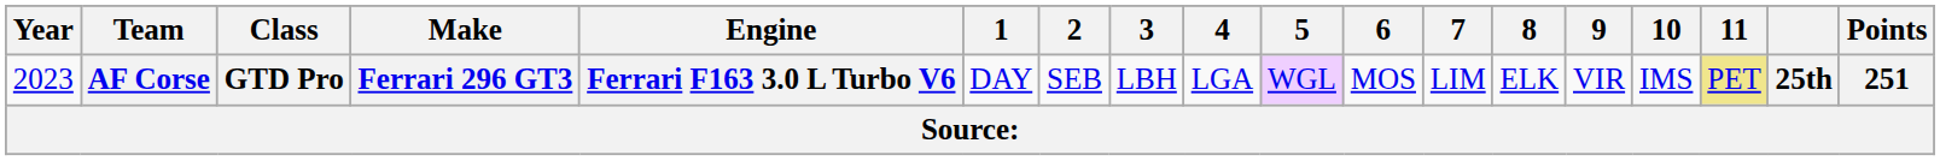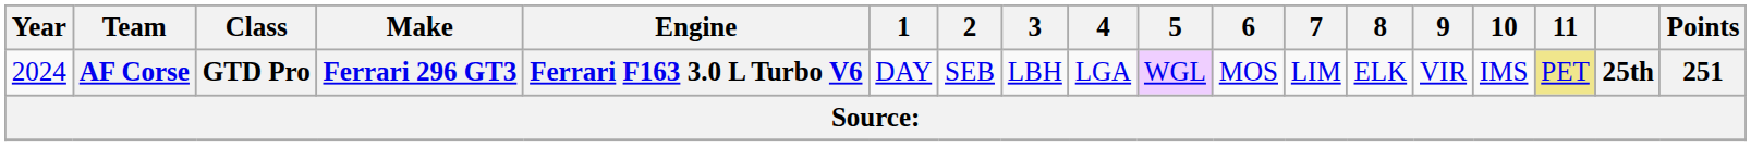AF Corse | Year: 2023 -> 2024
